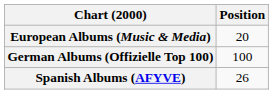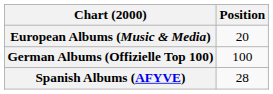Spanish Albums (AFYVE) | Position: 26 -> 28
